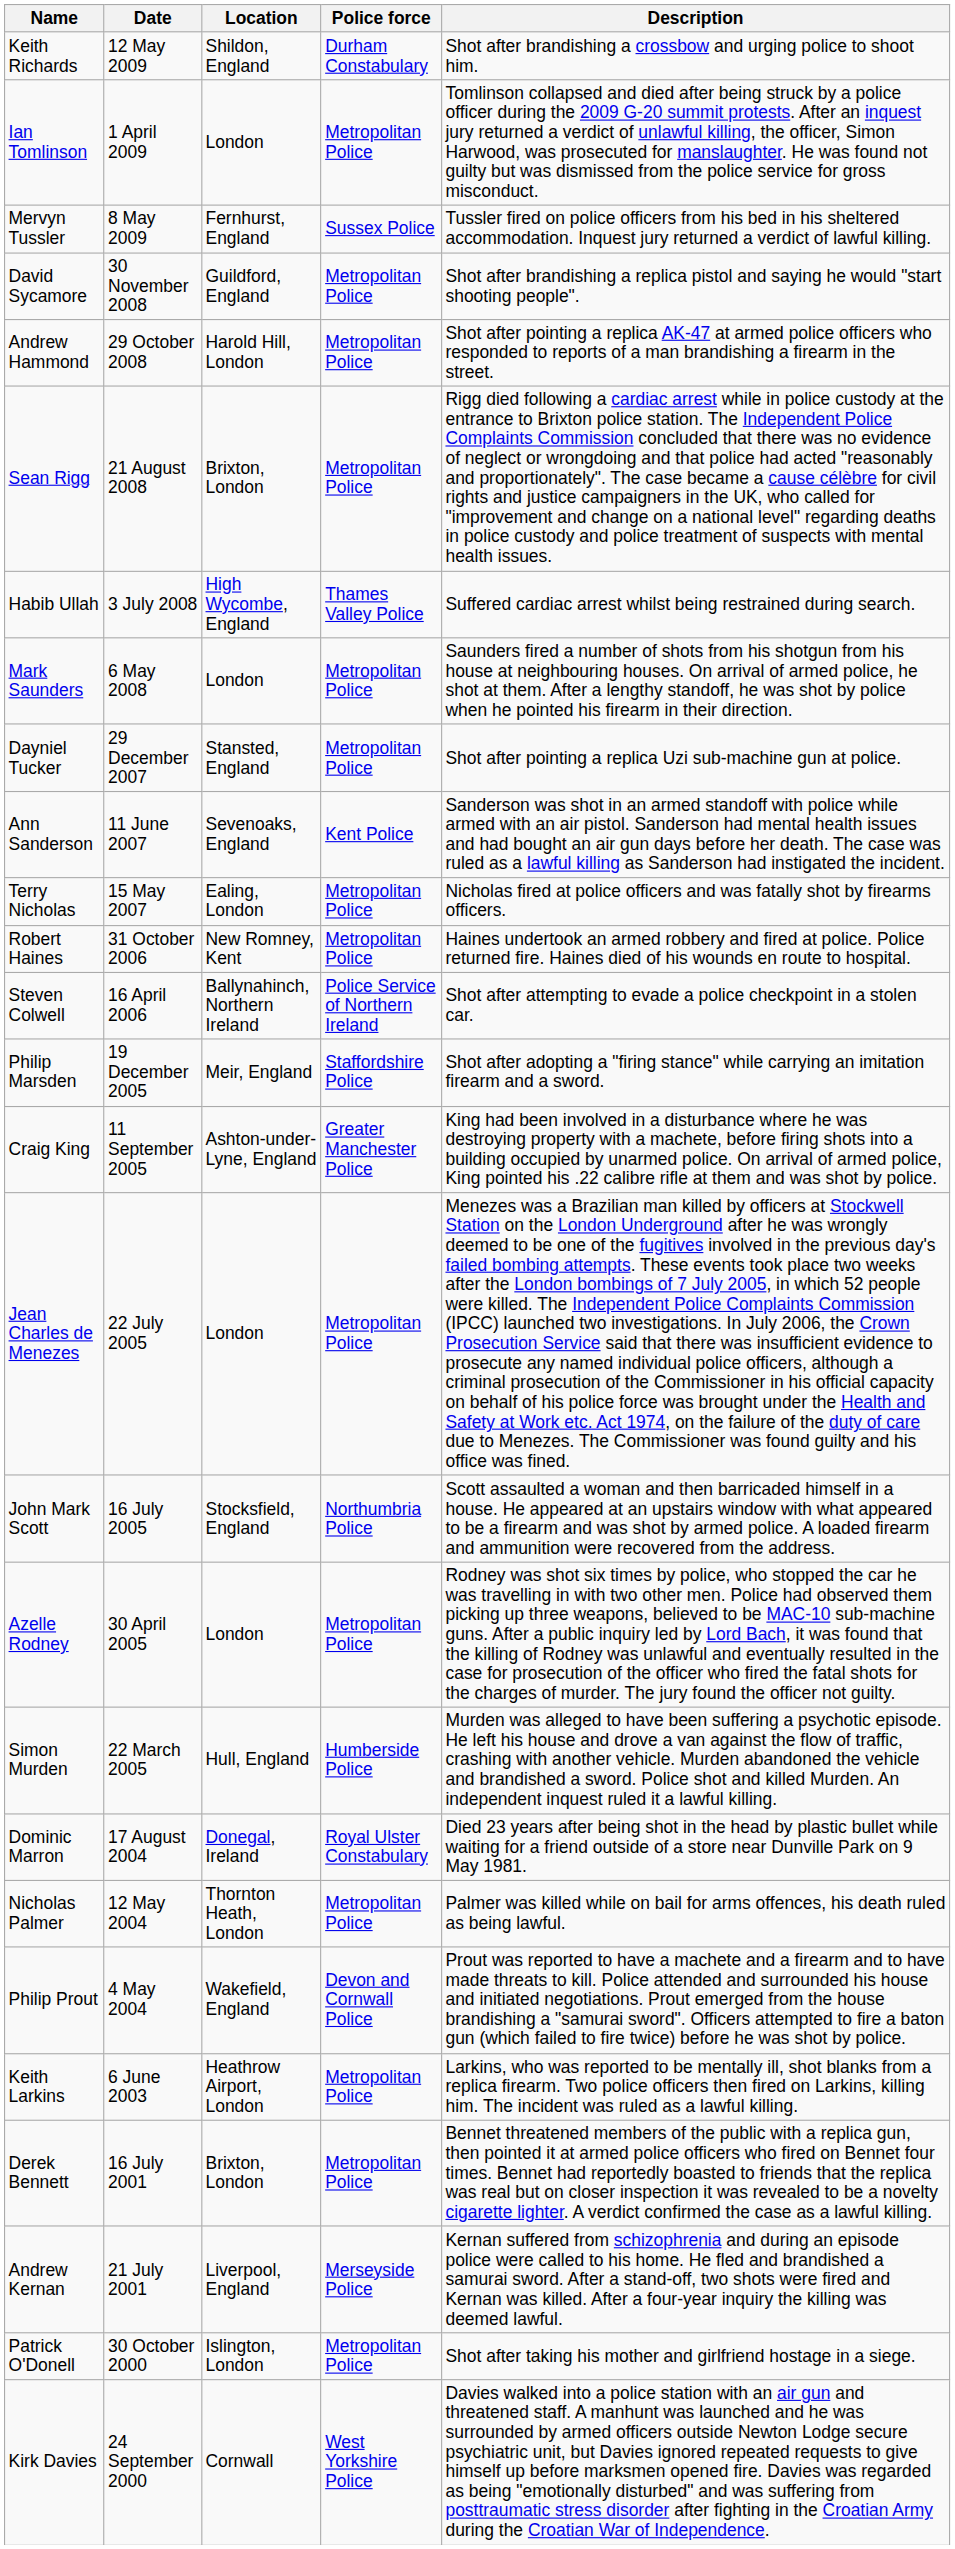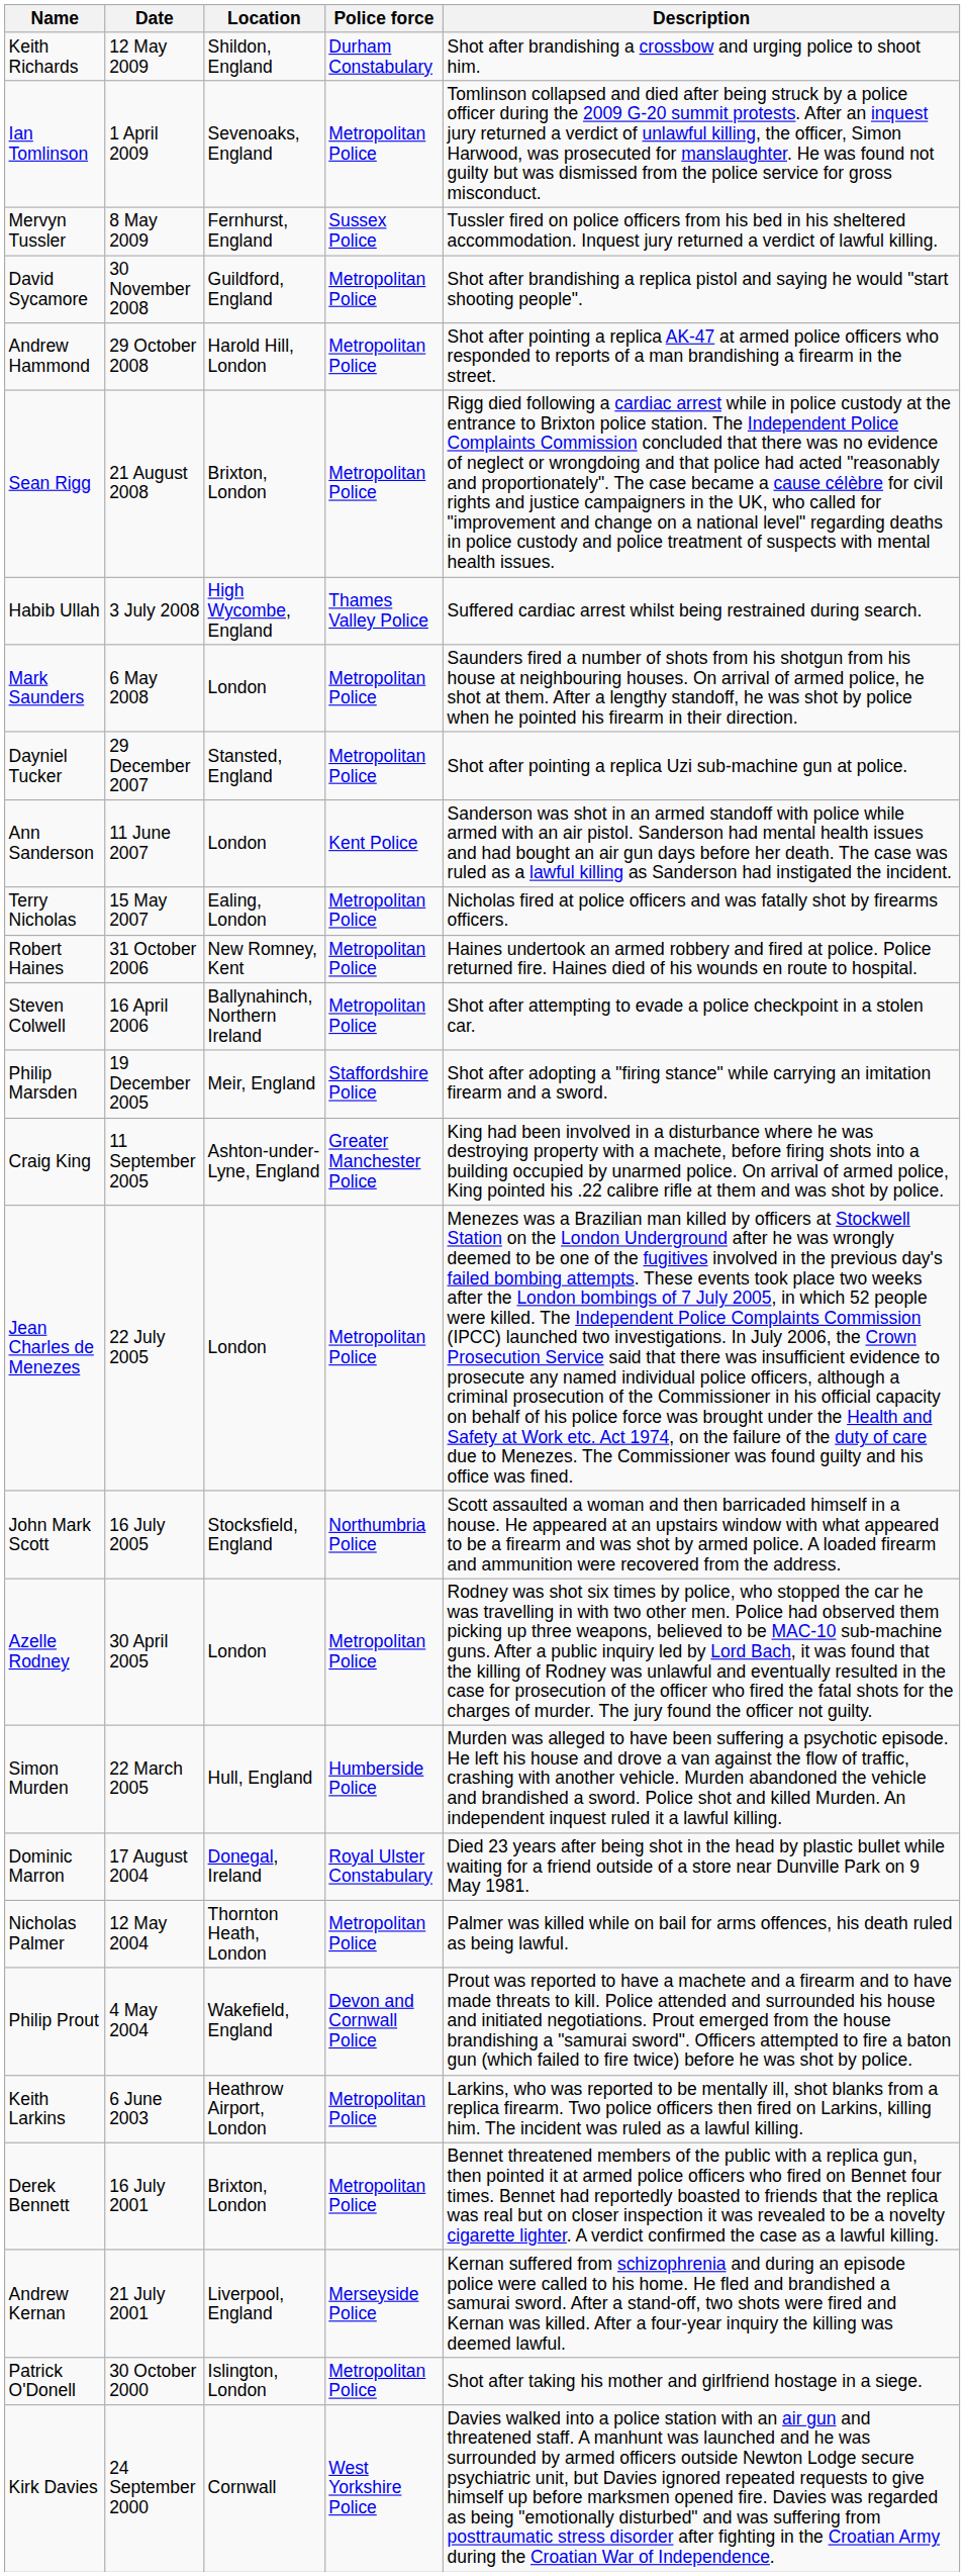Ian Tomlinson | Location: London -> Sevenoaks, England
Ann Sanderson | Location: Sevenoaks, England -> London
Steven Colwell | Police force: Police Service of Northern Ireland -> Metropolitan Police
